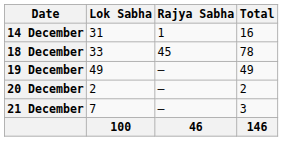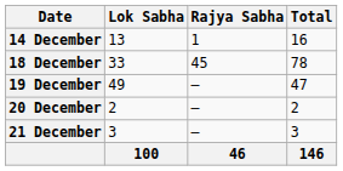14 December | Lok Sabha: 31 -> 13
19 December | Total: 49 -> 47
21 December | Lok Sabha: 7 -> 3
